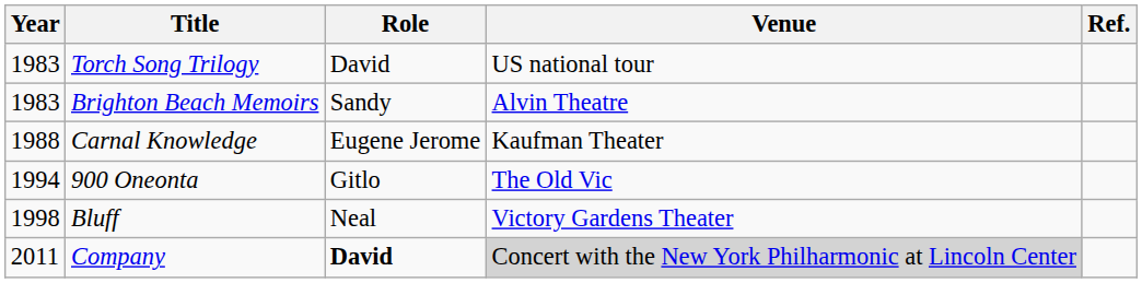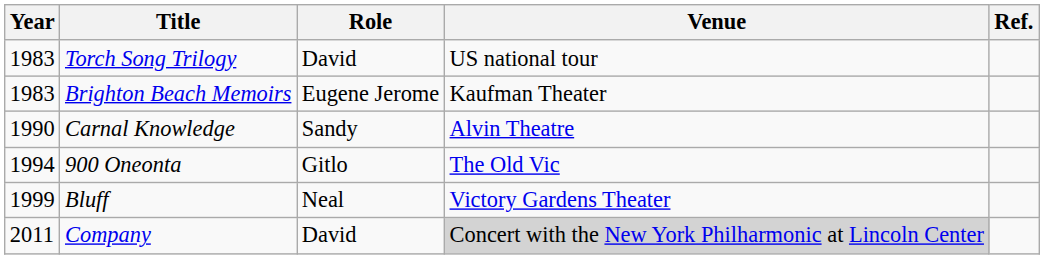Brighton Beach Memoirs | Role: Sandy -> Eugene Jerome
Brighton Beach Memoirs | Venue: Alvin Theatre -> Kaufman Theater
Carnal Knowledge | Year: 1988 -> 1990
Carnal Knowledge | Role: Eugene Jerome -> Sandy
Carnal Knowledge | Venue: Kaufman Theater -> Alvin Theatre
Bluff | Year: 1998 -> 1999
Company | Role: bold -> normal
